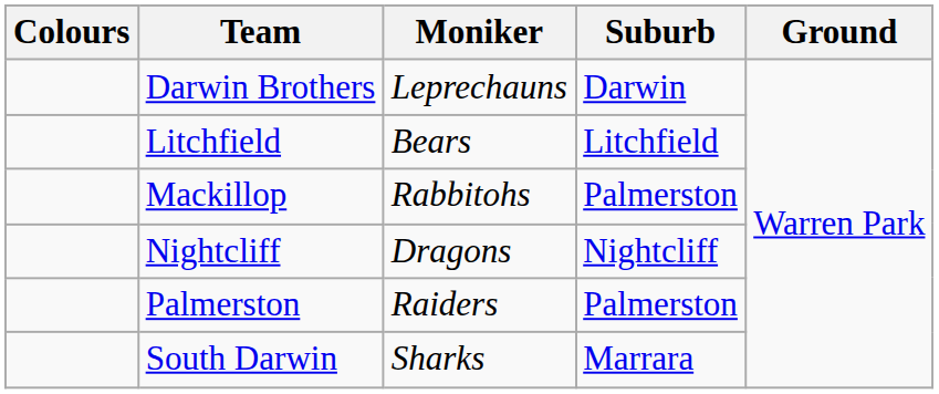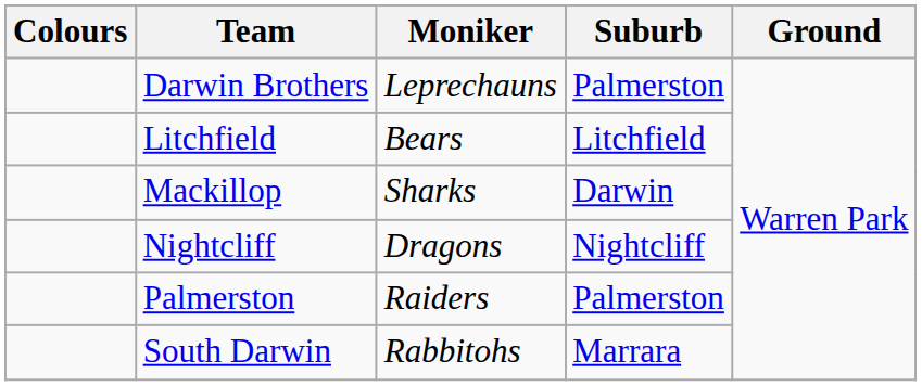Darwin Brothers | Suburb: Darwin -> Palmerston
Mackillop | Moniker: Rabbitohs -> Sharks
Mackillop | Suburb: Palmerston -> Darwin
South Darwin | Moniker: Sharks -> Rabbitohs
